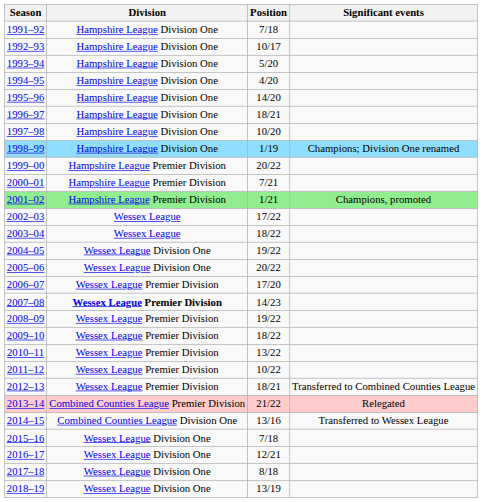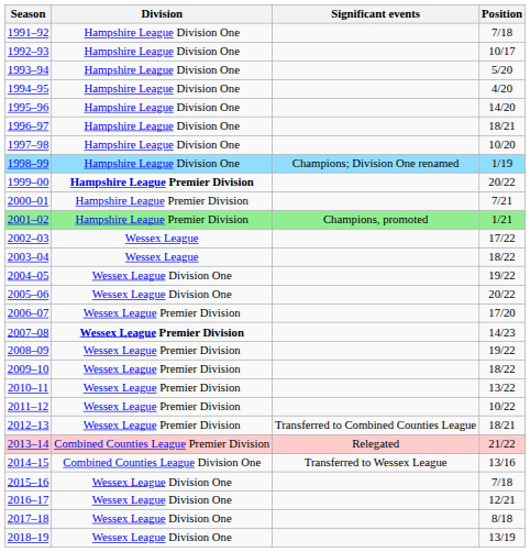columns swapped: Position <-> Significant events
1999–00 | Division: normal -> bold
